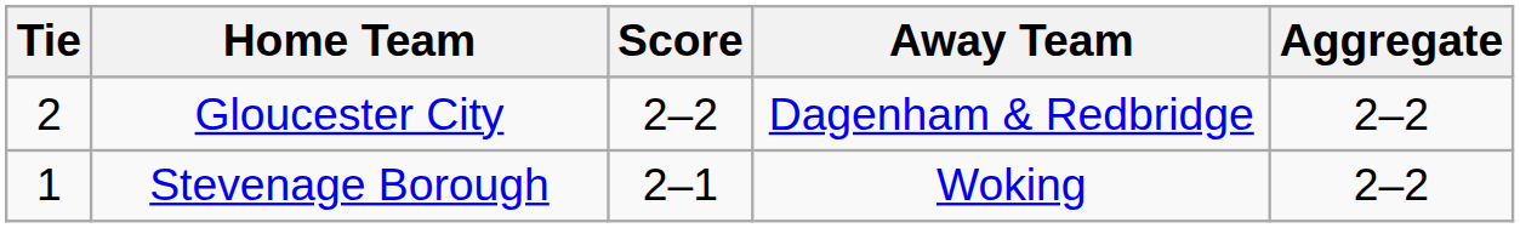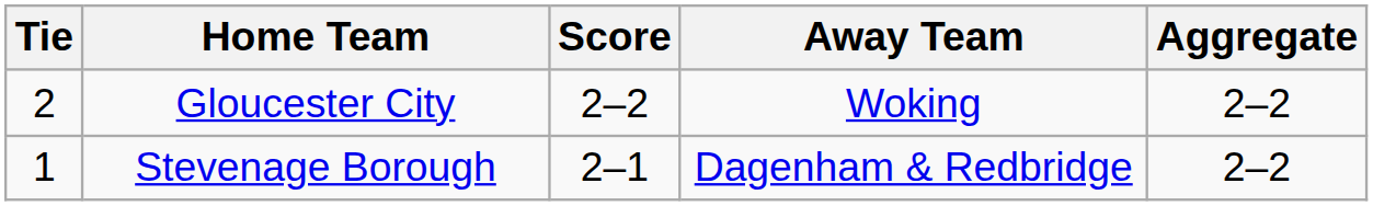Gloucester City | Away Team: Dagenham & Redbridge -> Woking
Stevenage Borough | Away Team: Woking -> Dagenham & Redbridge
